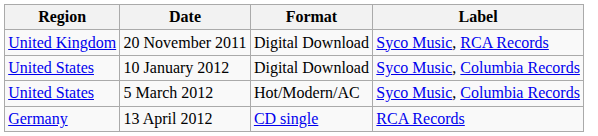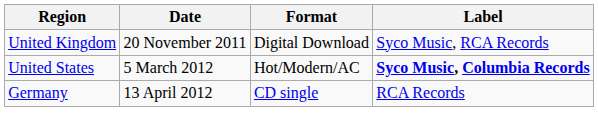- row: United States | 10 January 2012 | Digital Download | Syco Music, Columbia Records
5 March 2012 | Label: normal -> bold
